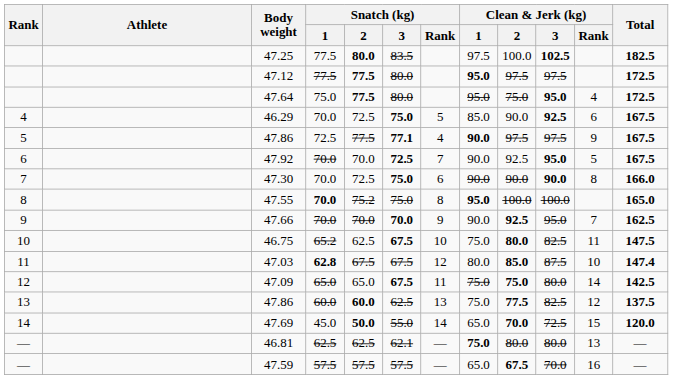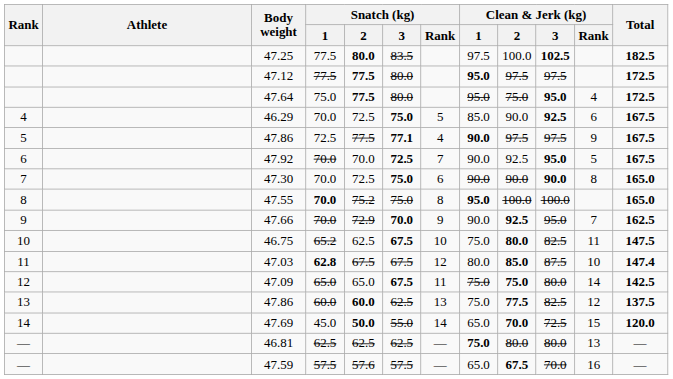47.30 | Total: 166.0 -> 165.0
47.66 | Snatch (kg) / 2: 70.0 -> 72.9
46.81 | Snatch (kg) / 3: 62.1 -> 62.5
47.59 | Snatch (kg) / 2: 57.5 -> 57.6
